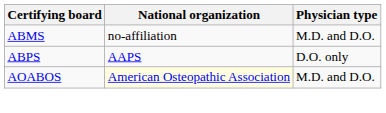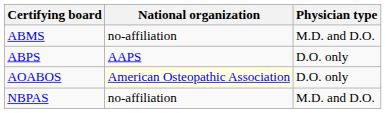AOABOS | Physician type: M.D. and D.O. -> D.O. only
+ row: NBPAS | no-affiliation | M.D. and D.O.
